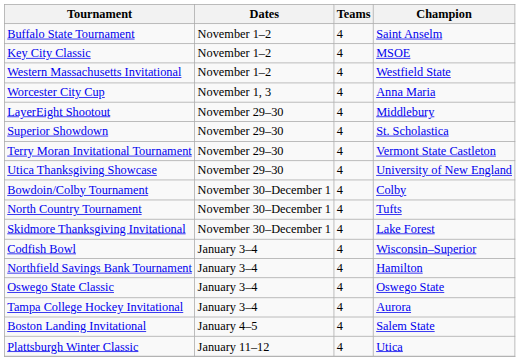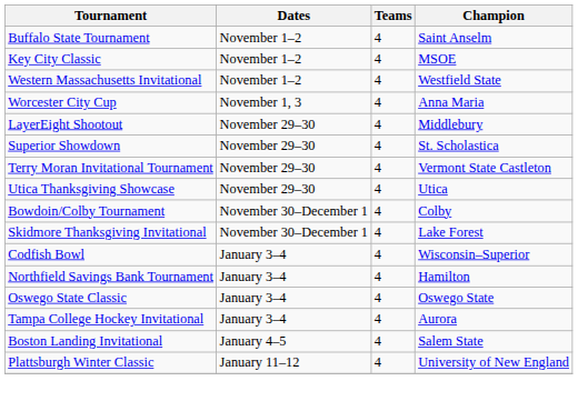Utica Thanksgiving Showcase | Champion: University of New England -> Utica
- row: North Country Tournament | November 30–December 1 | 4 | Tufts
Plattsburgh Winter Classic | Champion: Utica -> University of New England
